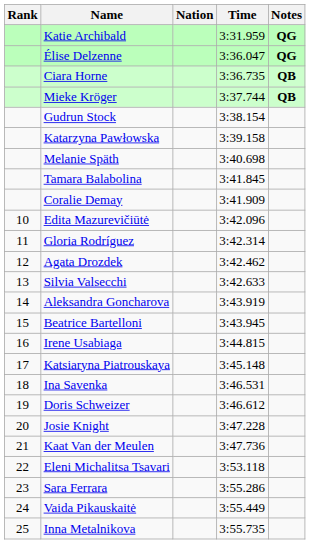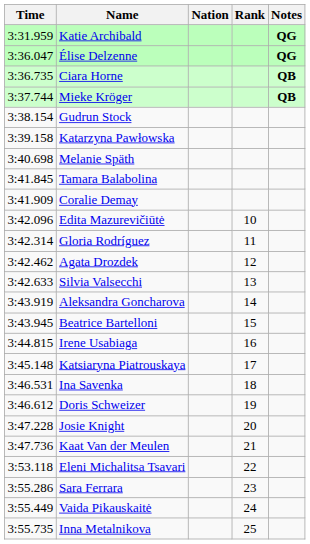columns swapped: Rank <-> Time
